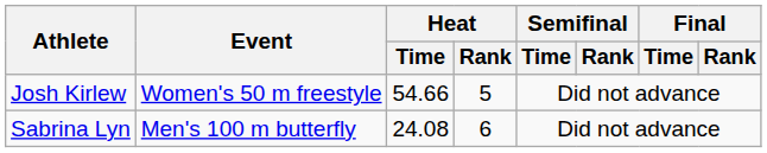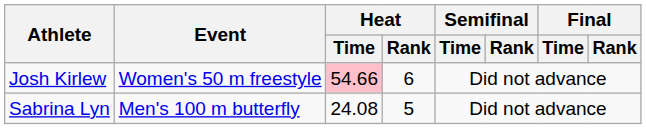Josh Kirlew | Heat / Time: no background -> pink background
Josh Kirlew | Heat / Rank: 5 -> 6
Sabrina Lyn | Heat / Rank: 6 -> 5
